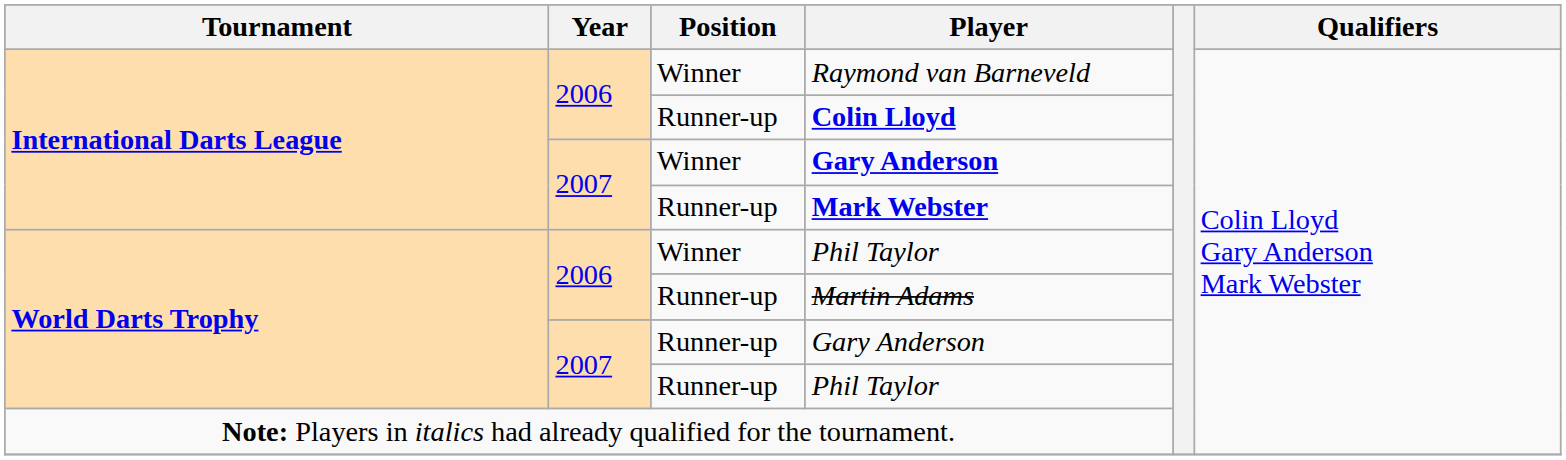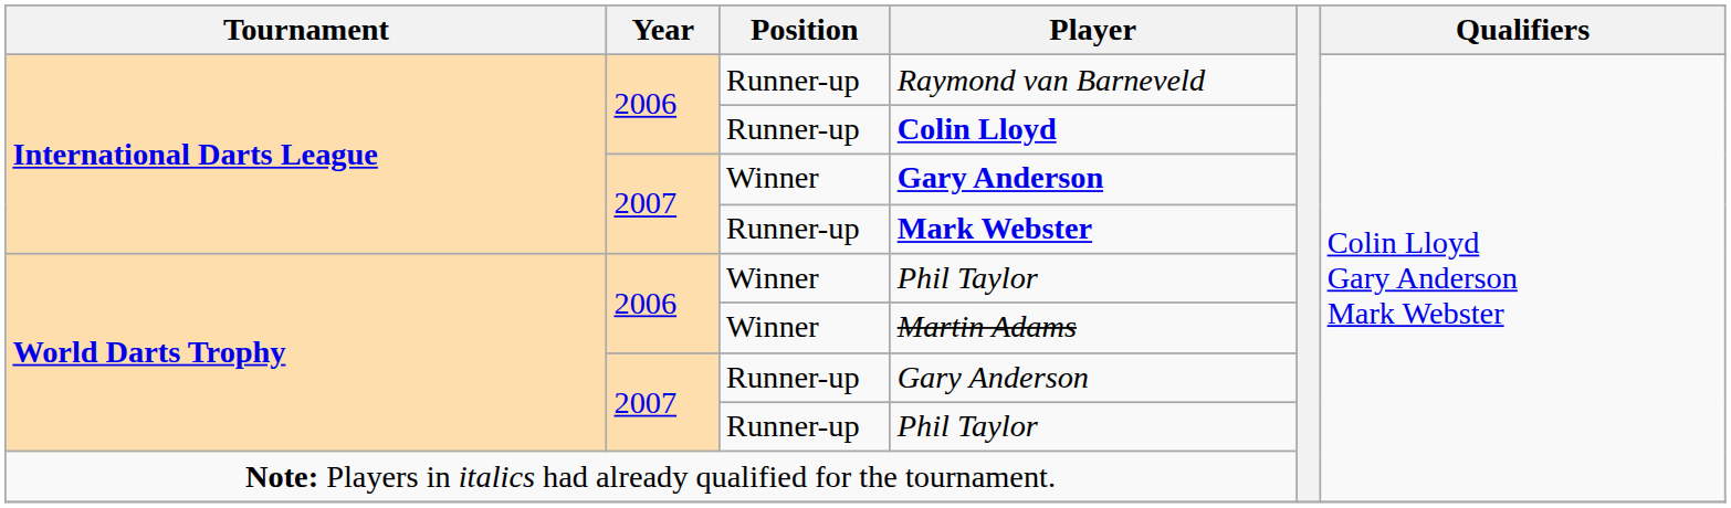Raymond van Barneveld | Position: Winner -> Runner-up
Martin Adams | Position: Runner-up -> Winner
